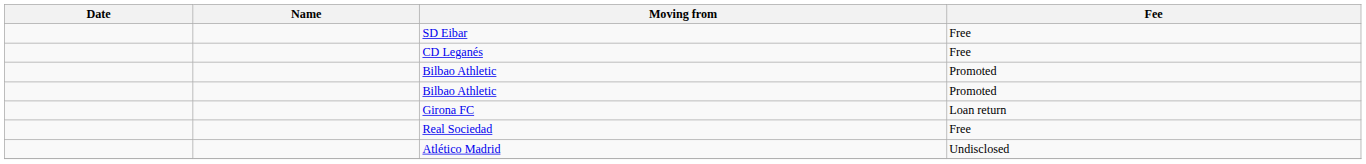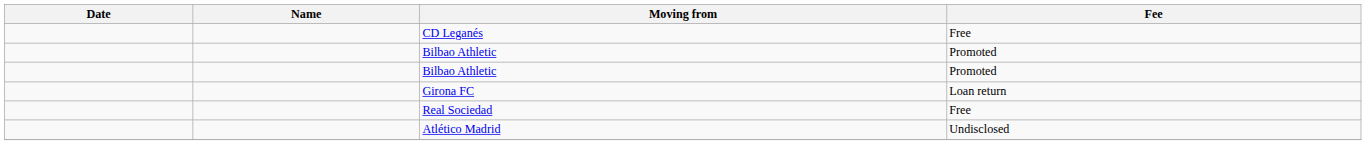- row: SD Eibar | Free
